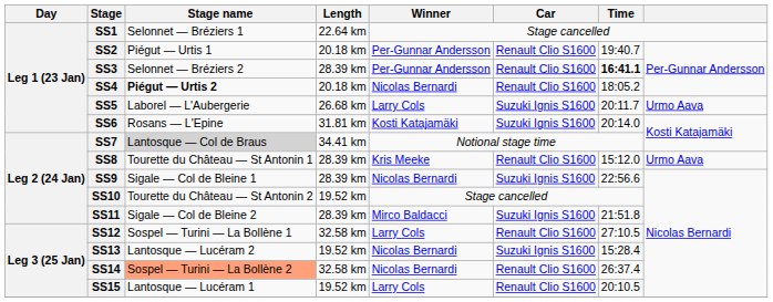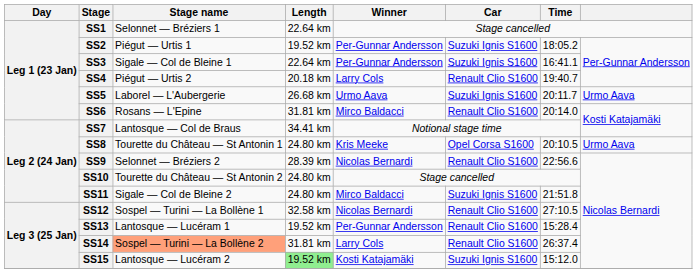SS2 | Length: 20.18 km -> 19.52 km
SS2 | Car: Renault Clio S1600 -> Suzuki Ignis S1600
SS2 | Time: 19:40.7 -> 18:05.2
SS3 | Stage name: Selonnet — Bréziers 2 -> Sigale — Col de Bleine 1
SS3 | Length: 28.39 km -> 22.64 km
SS3 | Car: Renault Clio S1600 -> Suzuki Ignis S1600
SS3 | Time: bold -> normal
SS4 | Stage name: bold -> normal
SS4 | Winner: Nicolas Bernardi -> Larry Cols
SS4 | Time: 18:05.2 -> 19:40.7
SS5 | Winner: Larry Cols -> Urmo Aava
SS6 | Winner: Kosti Katajamäki -> Mirco Baldacci
SS6 | Car: Suzuki Ignis S1600 -> Renault Clio S1600
SS7 | Stage name: lightgrey background -> no background
SS8 | Length: 28.39 km -> 24.80 km
SS8 | Car: Renault Clio S1600 -> Opel Corsa S1600
SS8 | Time: 15:12.0 -> 20:10.5
SS9 | Stage name: Sigale — Col de Bleine 1 -> Selonnet — Bréziers 2
SS9 | Car: Suzuki Ignis S1600 -> Renault Clio S1600
SS10 | Length: 19.52 km -> 24.80 km
SS11 | Length: 28.39 km -> 24.80 km
SS12 | Winner: Larry Cols -> Nicolas Bernardi
SS13 | Stage name: Lantosque — Lucéram 2 -> Lantosque — Lucéram 1
SS13 | Winner: Nicolas Bernardi -> Per-Gunnar Andersson
SS13 | Car: Suzuki Ignis S1600 -> Renault Clio S1600
SS14 | Length: 32.58 km -> 31.81 km
SS14 | Winner: Nicolas Bernardi -> Larry Cols
SS15 | Stage name: Lantosque — Lucéram 1 -> Lantosque — Lucéram 2
SS15 | Length: no background -> lightgreen background
SS15 | Winner: Larry Cols -> Kosti Katajamäki
SS15 | Car: Renault Clio S1600 -> Suzuki Ignis S1600
SS15 | Time: 20:10.5 -> 15:12.0
